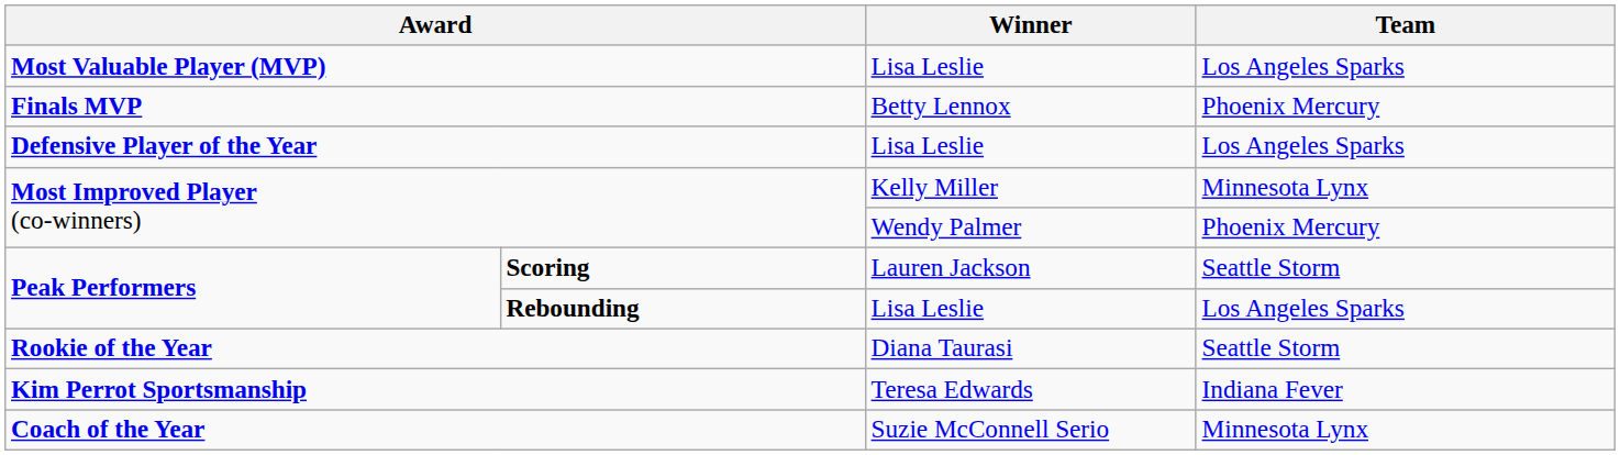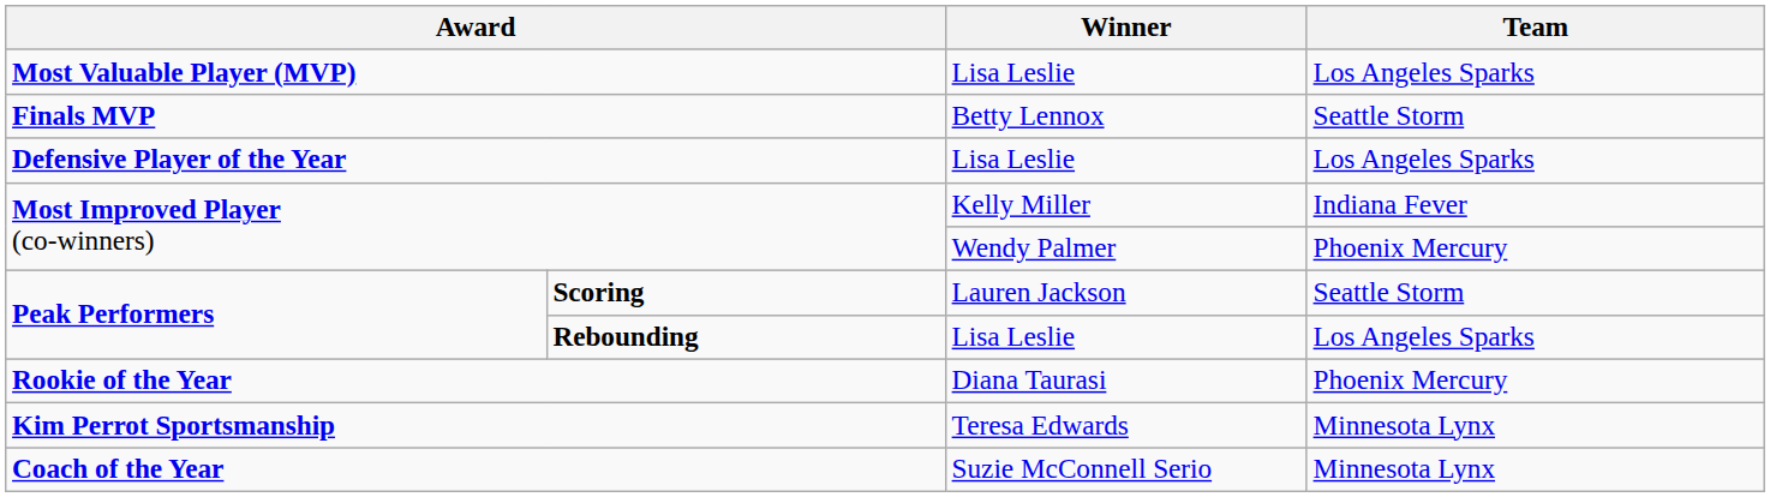Finals MVP | Team: Phoenix Mercury -> Seattle Storm
Most Improved Player (co-winners) / Kelly Miller | Team: Minnesota Lynx -> Indiana Fever
Rookie of the Year | Team: Seattle Storm -> Phoenix Mercury
Kim Perrot Sportsmanship | Team: Indiana Fever -> Minnesota Lynx
